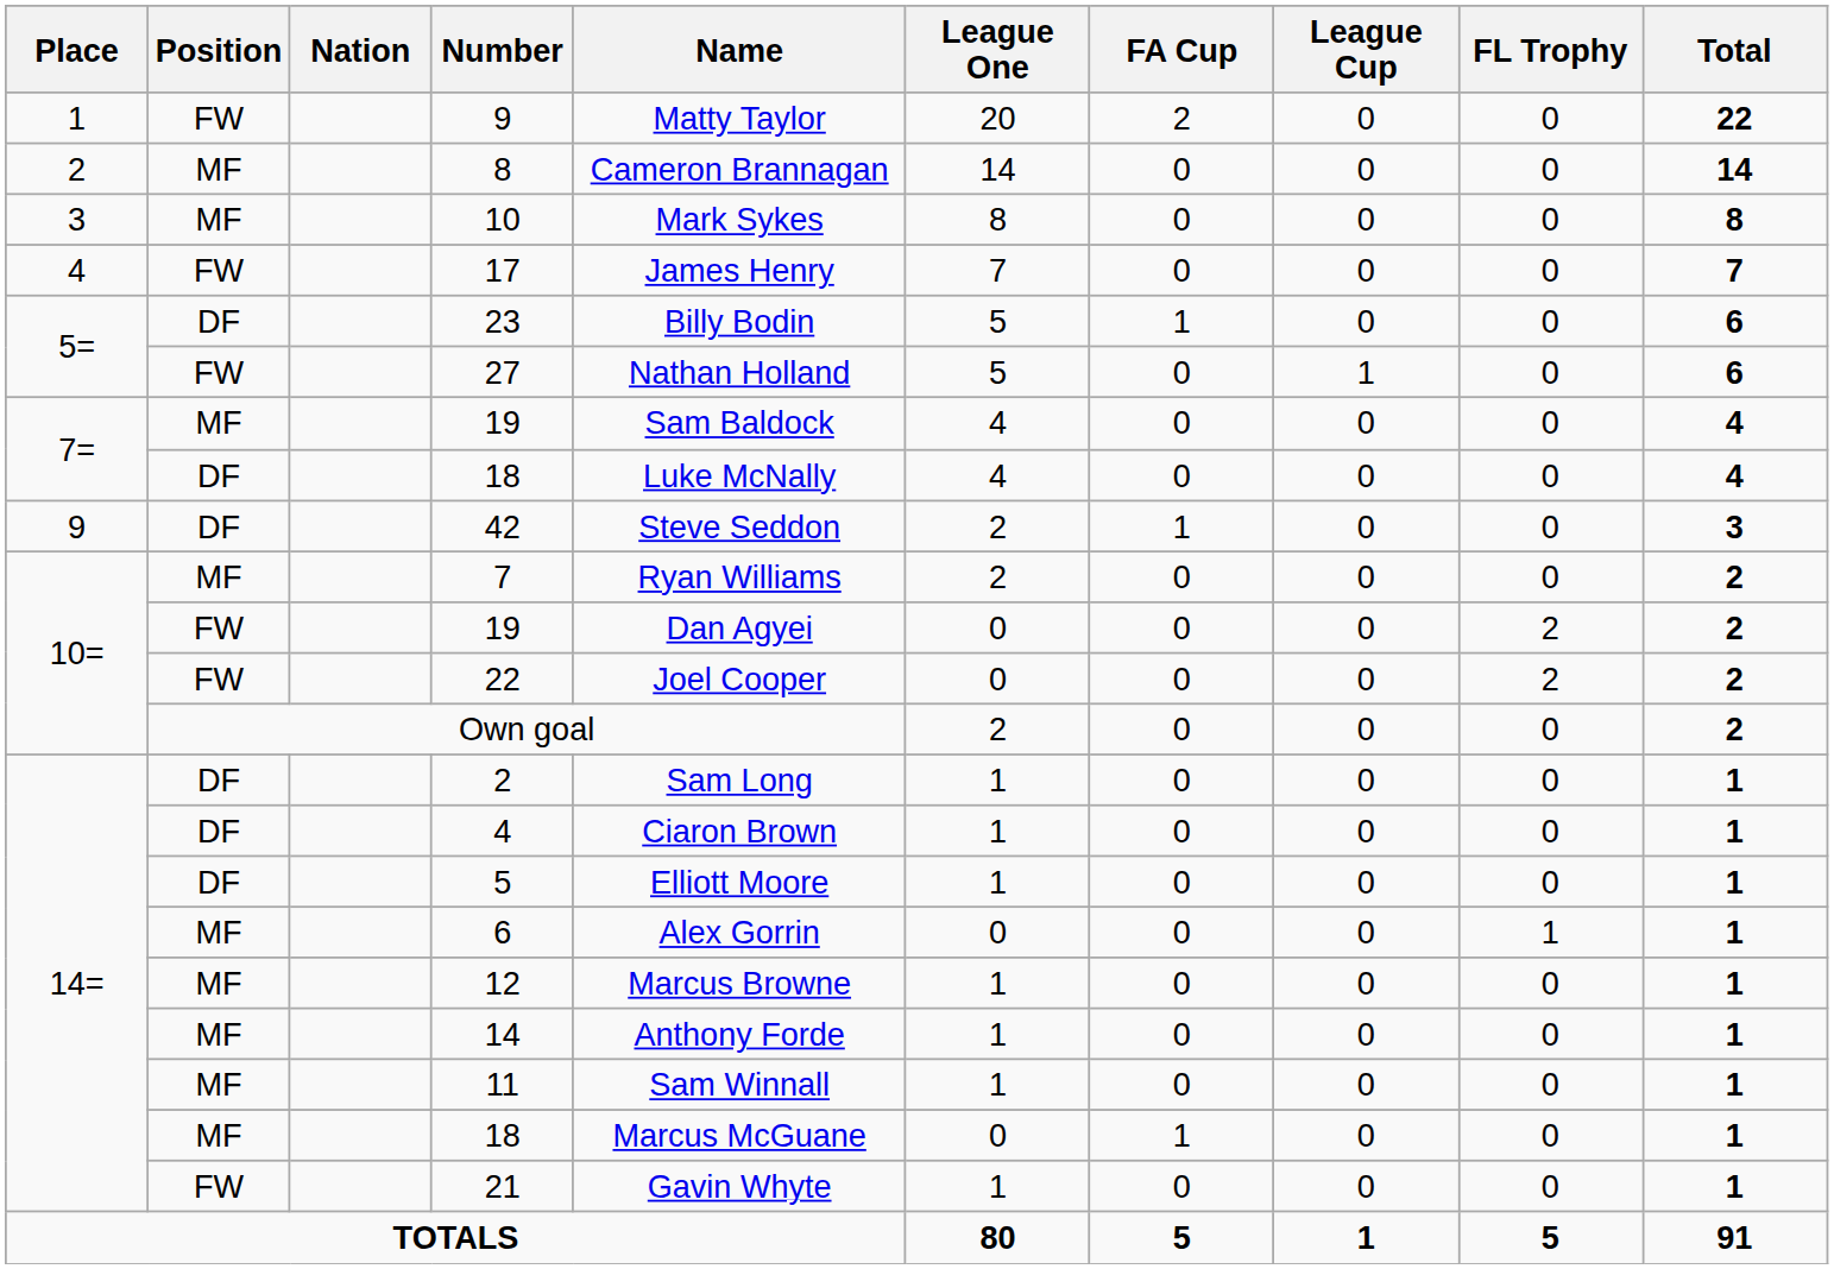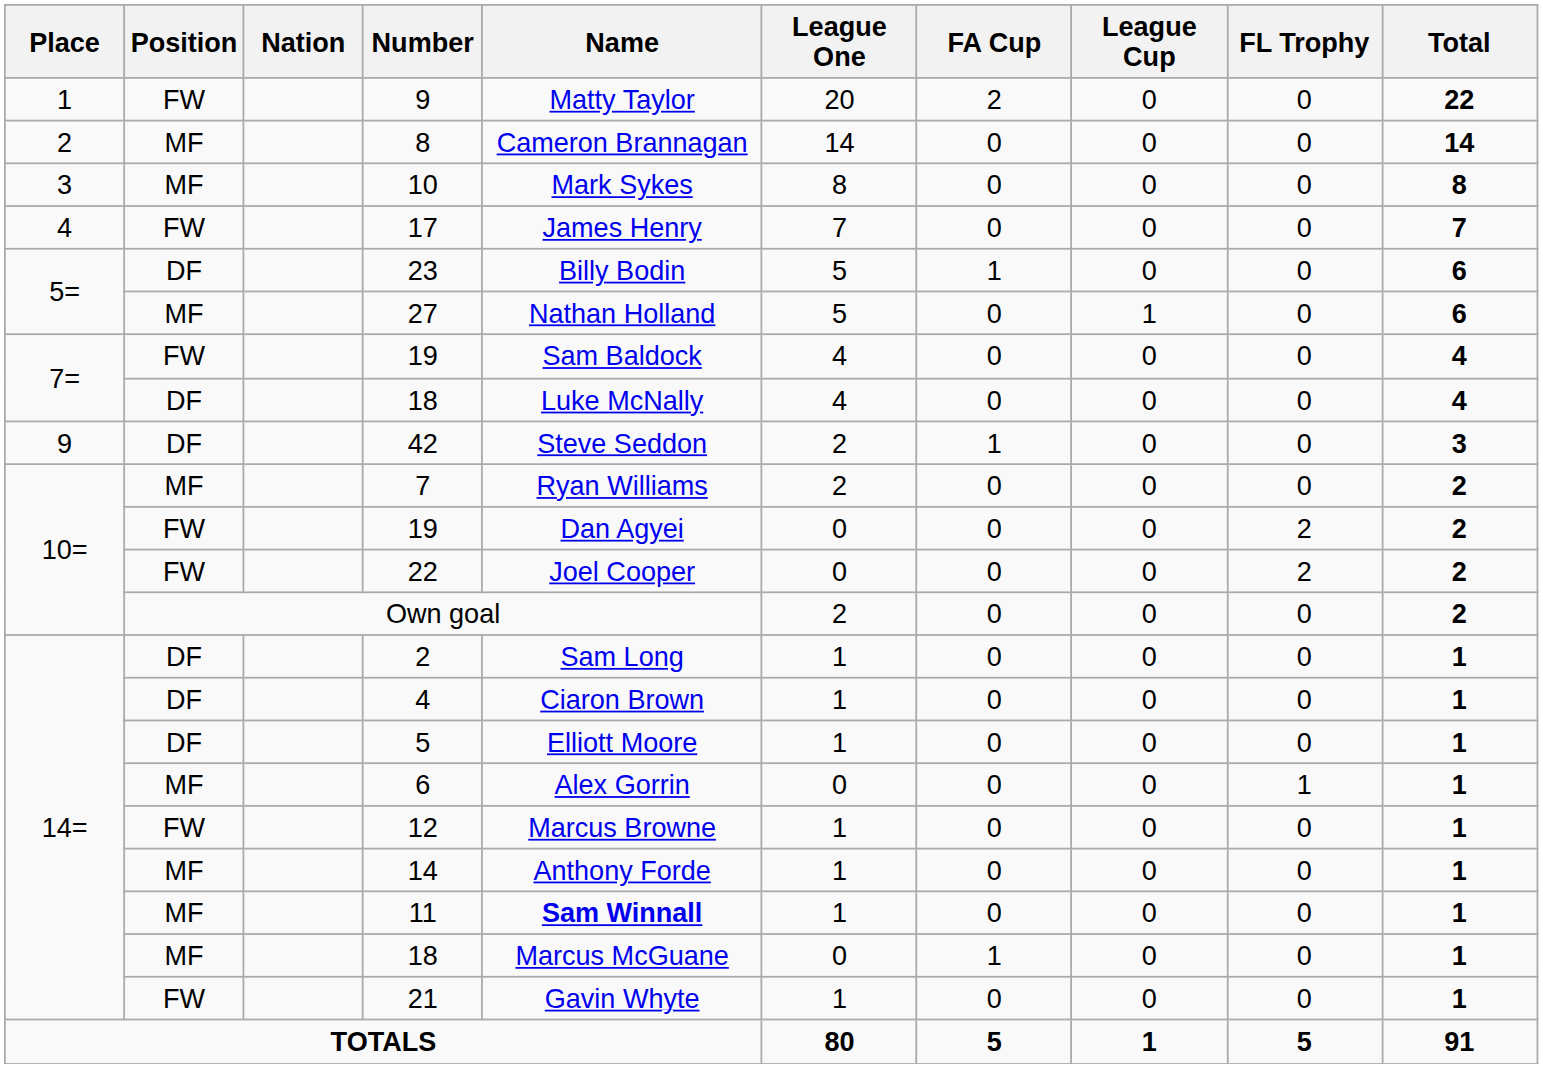27 | Position: FW -> MF
7= / 19 | Position: MF -> FW
12 | Position: MF -> FW
11 | Name: normal -> bold
